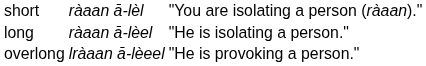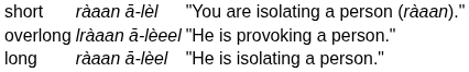rows swapped: long <-> overlong
